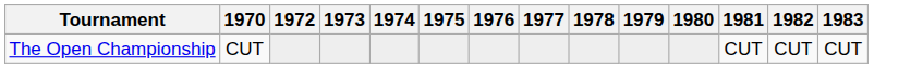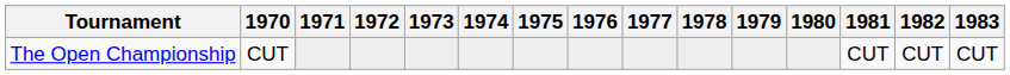+ column: 1971
